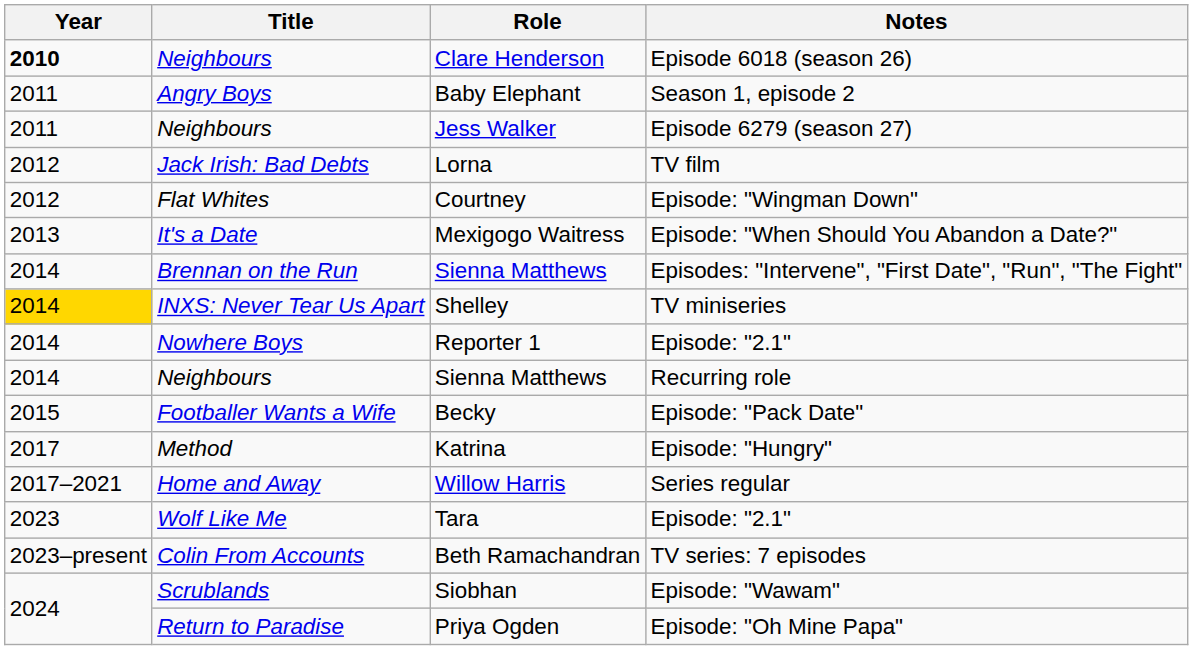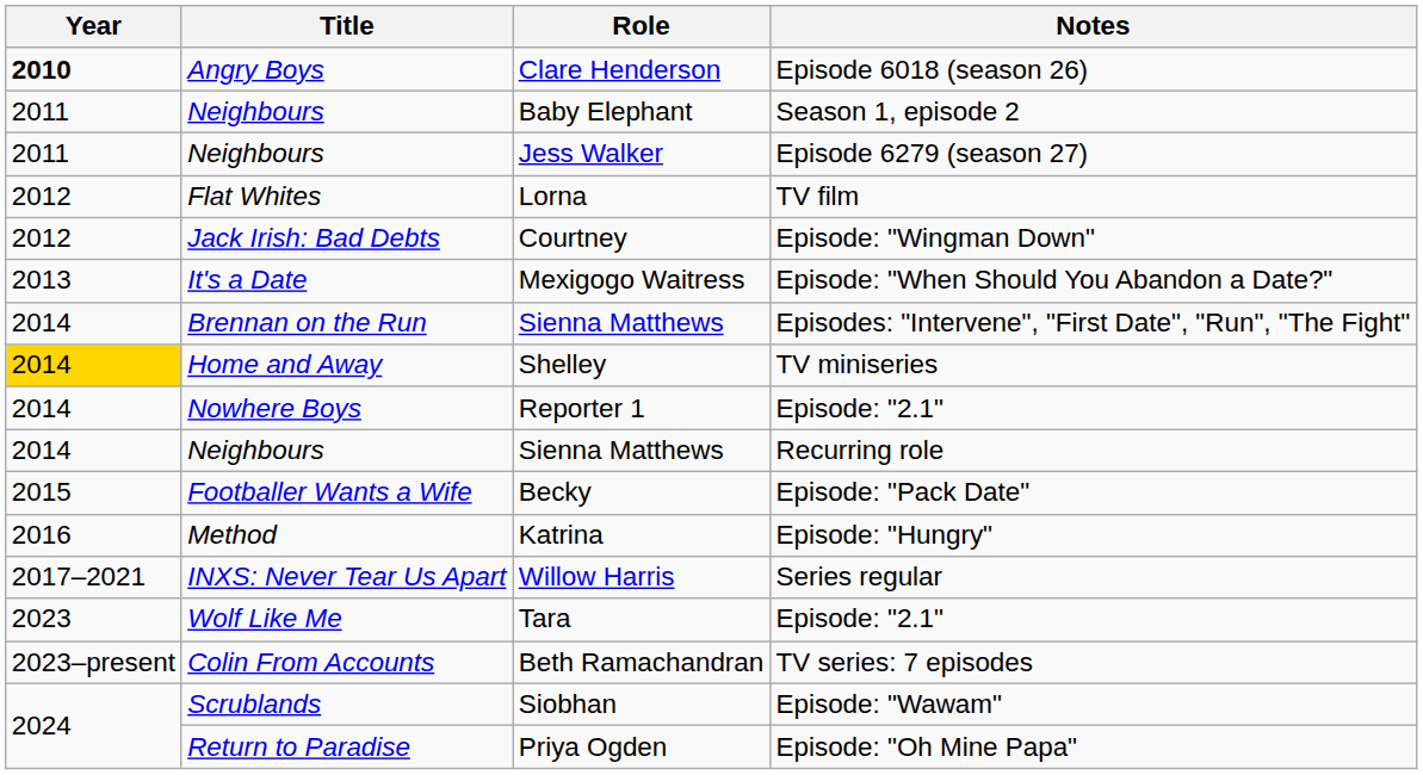Clare Henderson | Title: Neighbours -> Angry Boys
Baby Elephant | Title: Angry Boys -> Neighbours
Lorna | Title: Jack Irish: Bad Debts -> Flat Whites
Courtney | Title: Flat Whites -> Jack Irish: Bad Debts
Shelley | Title: INXS: Never Tear Us Apart -> Home and Away
Katrina | Year: 2017 -> 2016
Willow Harris | Title: Home and Away -> INXS: Never Tear Us Apart
